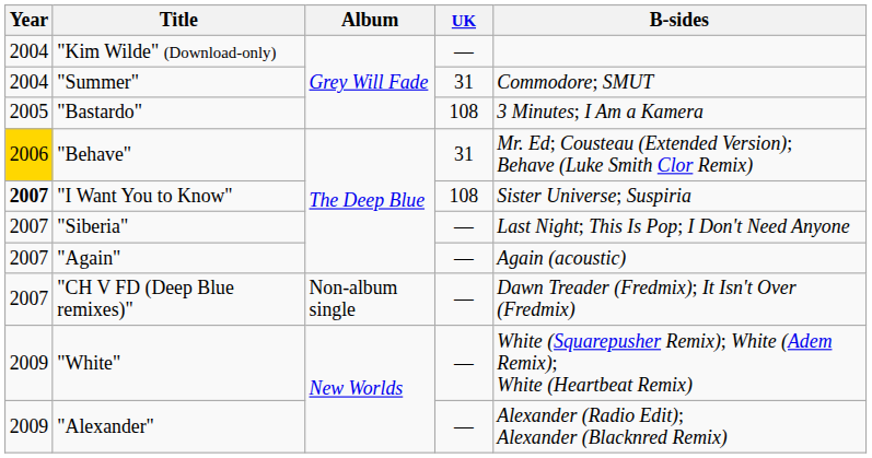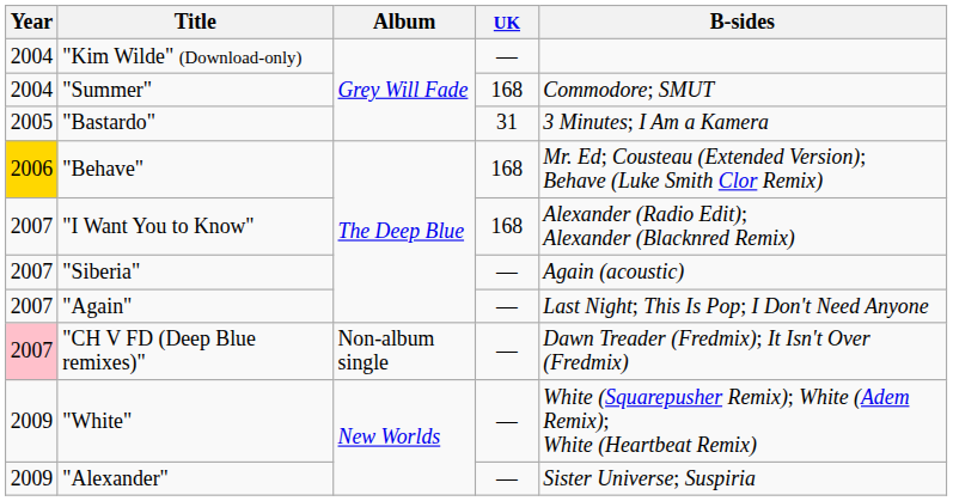"Summer" | UK: 31 -> 168
"Bastardo" | UK: 108 -> 31
"Behave" | UK: 31 -> 168
"I Want You to Know" | Year: bold -> normal
"I Want You to Know" | UK: 108 -> 168
"I Want You to Know" | B-sides: Sister Universe; Suspiria -> Alexander (Radio Edit); Alexander (Blacknred Remix)
"Siberia" | B-sides: Last Night; This Is Pop; I Don't Need Anyone -> Again (acoustic)
"Again" | B-sides: Again (acoustic) -> Last Night; This Is Pop; I Don't Need Anyone
"CH V FD (Deep Blue remixes)" | Year: no background -> pink background
"Alexander" | B-sides: Alexander (Radio Edit); Alexander (Blacknred Remix) -> Sister Universe; Suspiria
